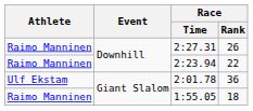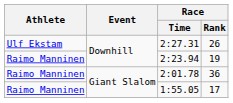2:27.31 | Athlete: Raimo Manninen -> Ulf Ekstam
2:23.94 | Race / Rank: 22 -> 19
2:01.78 | Athlete: Ulf Ekstam -> Raimo Manninen
1:55.05 | Race / Rank: 18 -> 17
